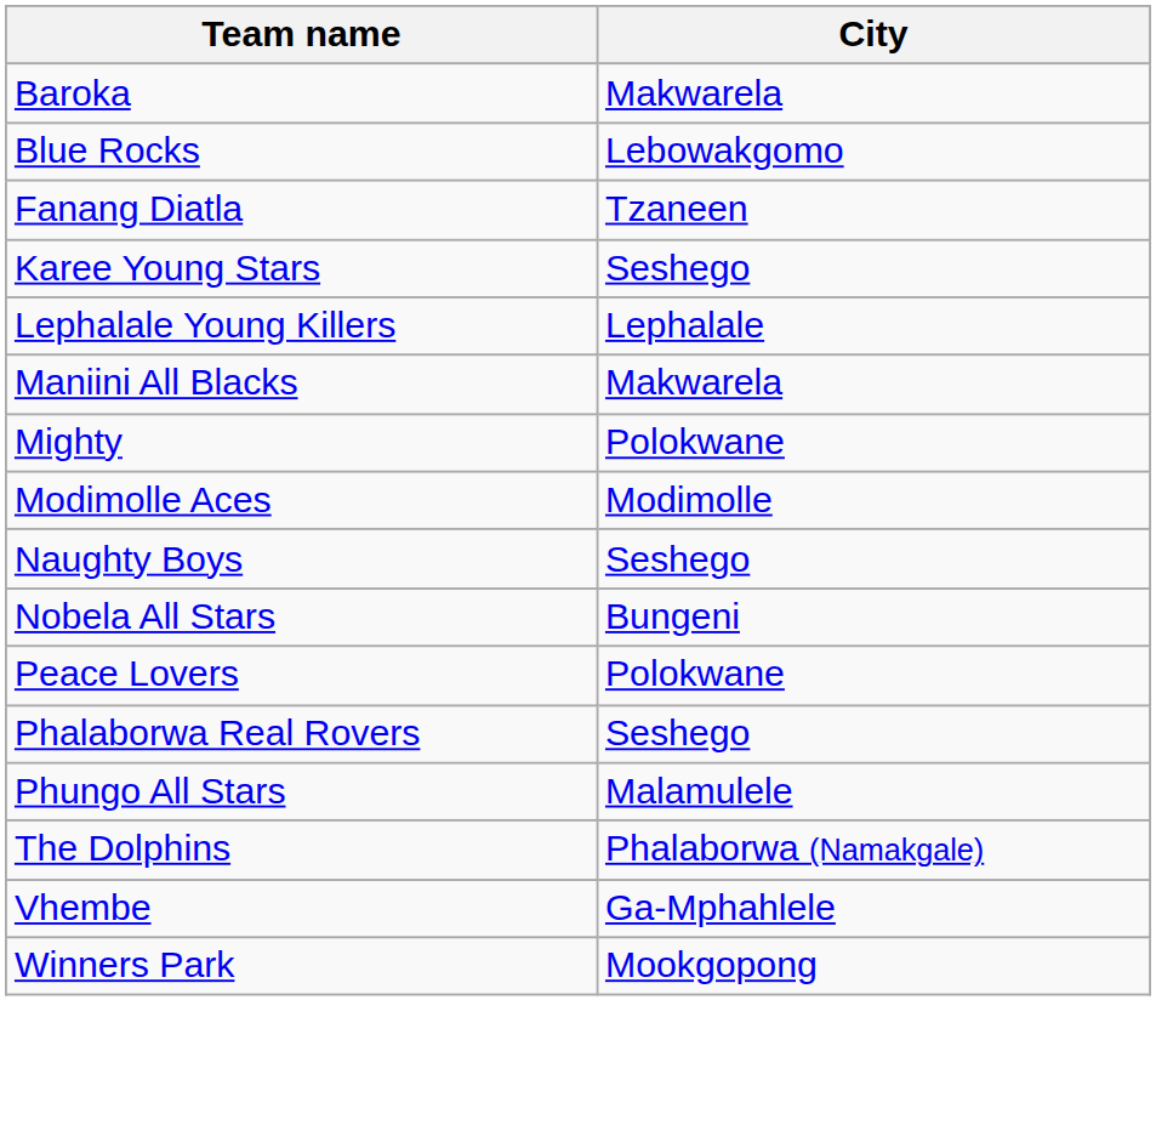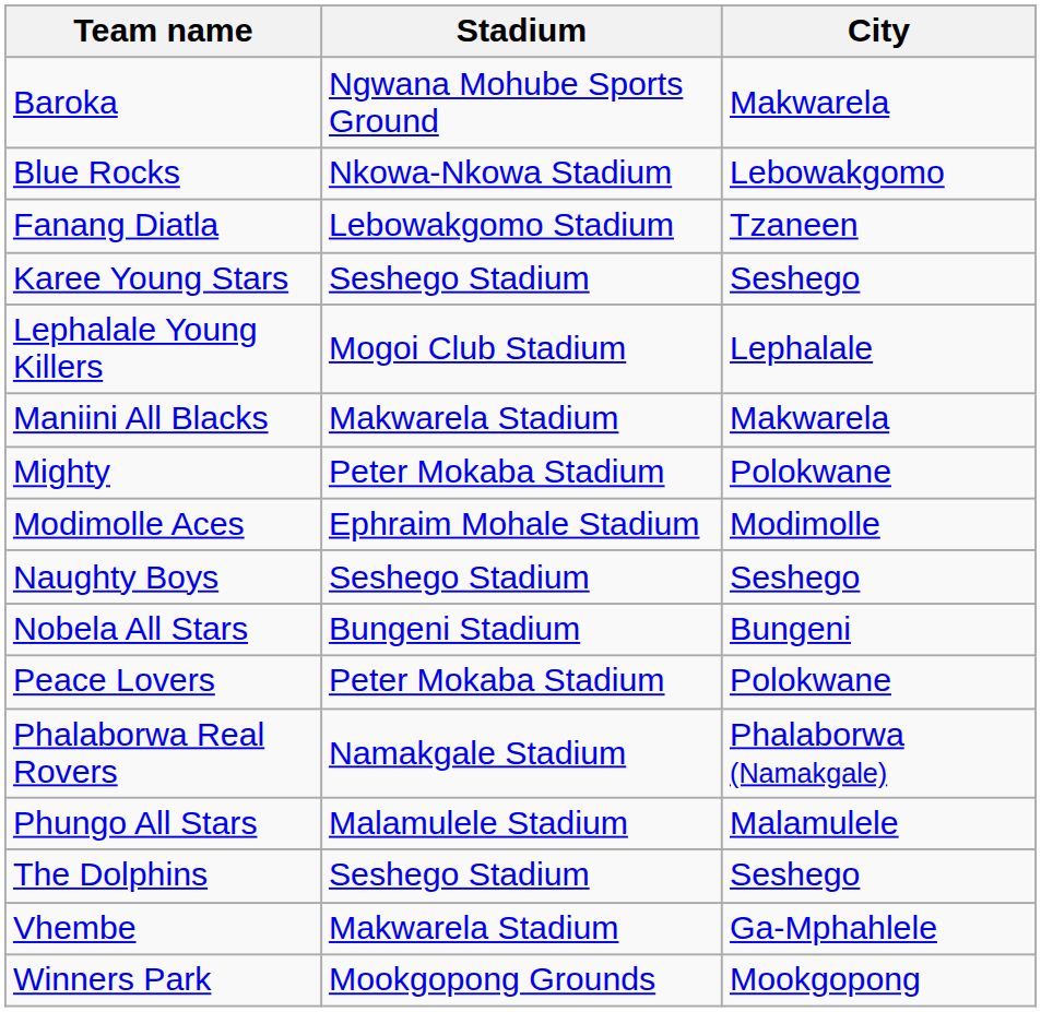+ column: Stadium | Ngwana Mohube Sports Ground | Nkowa-Nkowa Stadium | Lebowakgomo Stadium | Seshego Stadium | Mogoi Club Stadium | Makwarela Stadium | Peter Mokaba Stadium | Ephraim Mohale Stadium | Seshego Stadium | Bungeni Stadium | Peter Mokaba Stadium | Namakgale Stadium | Malamulele Stadium | Seshego Stadium | Makwarela Stadium | Mookgopong Grounds
Phalaborwa Real Rovers | City: Seshego -> Phalaborwa (Namakgale)
The Dolphins | City: Phalaborwa (Namakgale) -> Seshego
